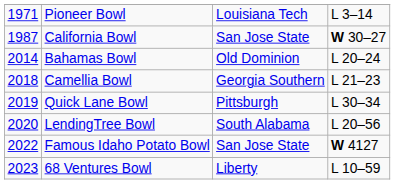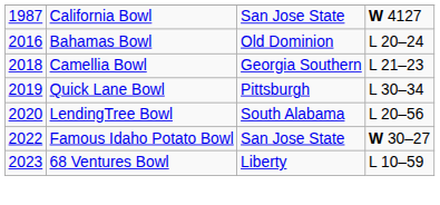- row: 1971 | Pioneer Bowl | Louisiana Tech | L 3–14
California Bowl | column 4: W 30–27 -> W 4127
Bahamas Bowl | column 1: 2014 -> 2016
Famous Idaho Potato Bowl | column 4: W 4127 -> W 30–27
